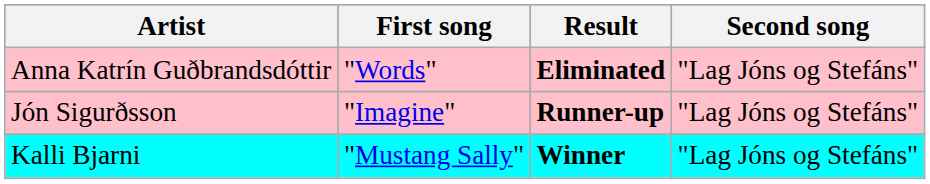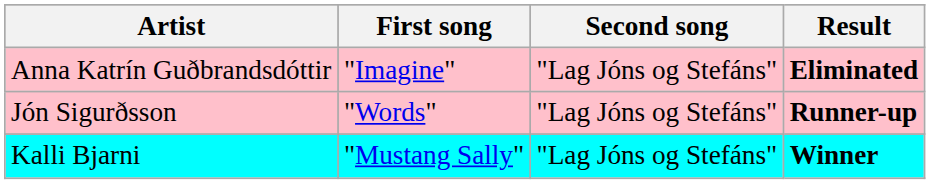columns swapped: Second song <-> Result
Anna Katrín Guðbrandsdóttir | First song: "Words" -> "Imagine"
Jón Sigurðsson | First song: "Imagine" -> "Words"
